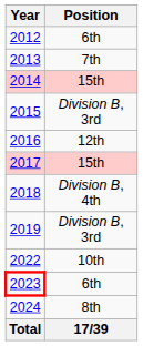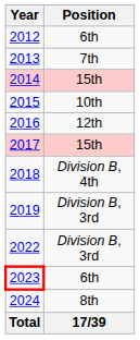2015 | Position: Division B, 3rd -> 10th
2022 | Position: 10th -> Division B, 3rd
